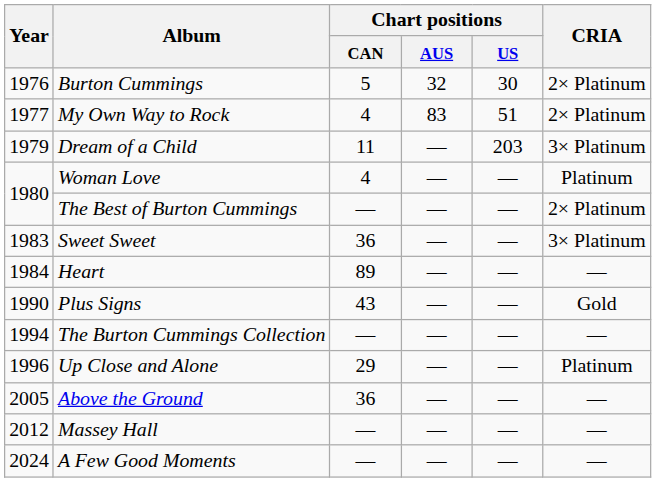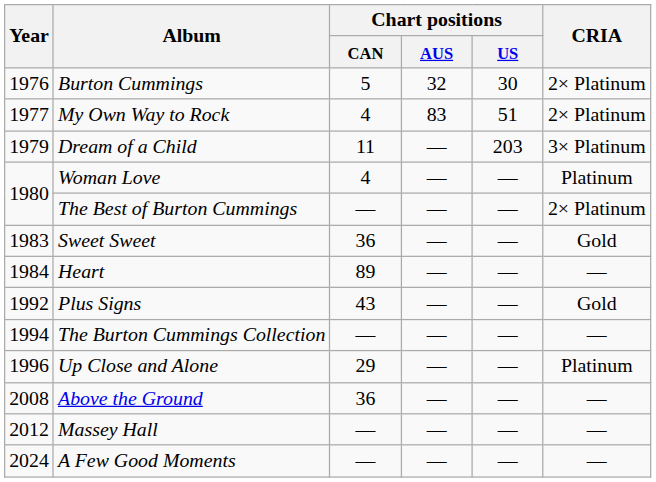Sweet Sweet | CRIA: 3× Platinum -> Gold
Plus Signs | Year: 1990 -> 1992
Above the Ground | Year: 2005 -> 2008
